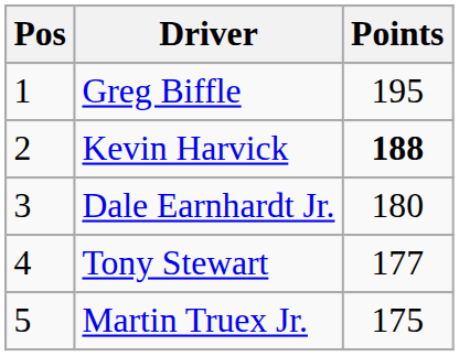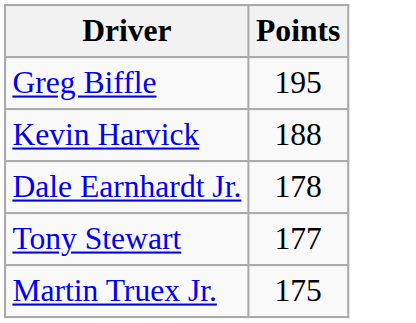- column: Pos | 1 | 2 | 3 | 4 | 5
Kevin Harvick | Points: bold -> normal
Dale Earnhardt Jr. | Points: 180 -> 178
